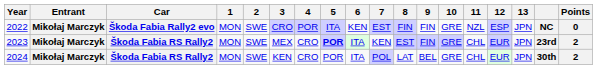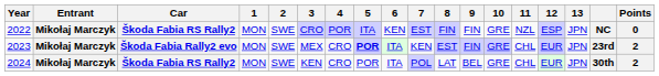2022 | Car: Škoda Fabia Rally2 evo -> Škoda Fabia RS Rally2
2023 | Car: Škoda Fabia RS Rally2 -> Škoda Fabia Rally2 evo
